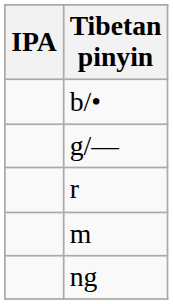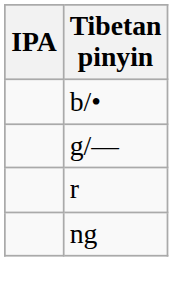- row: m
